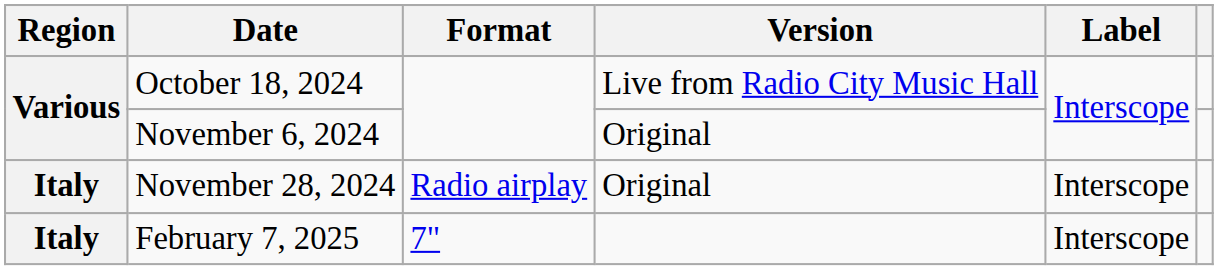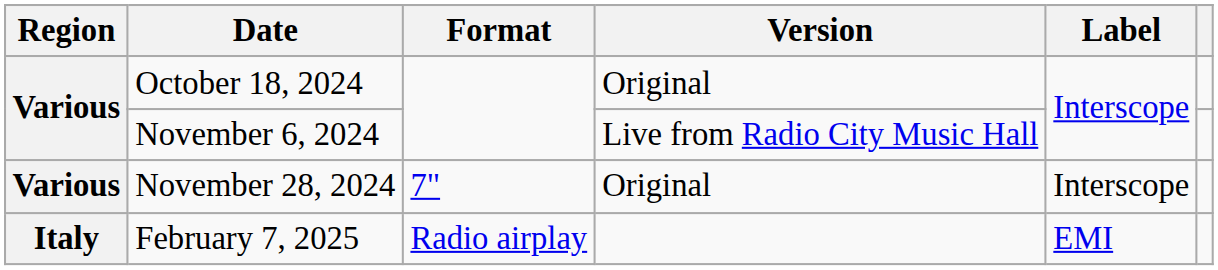October 18, 2024 | Version: Live from Radio City Music Hall -> Original
November 6, 2024 | Version: Original -> Live from Radio City Music Hall
November 28, 2024 | Region: Italy -> Various
November 28, 2024 | Format: Radio airplay -> 7"
February 7, 2025 | Format: 7" -> Radio airplay
February 7, 2025 | Label: Interscope -> EMI
